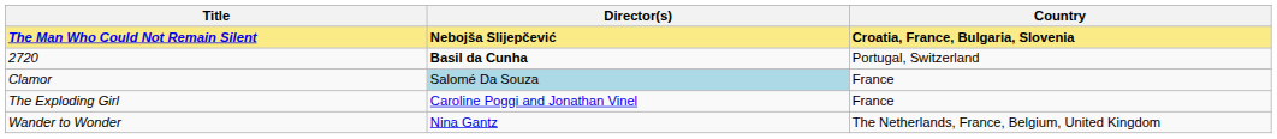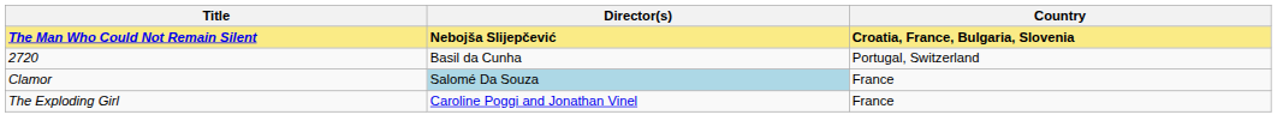2720 | Director(s): bold -> normal
- row: Wander to Wonder | Nina Gantz | The Netherlands, France, Belgium, United Kingdom
